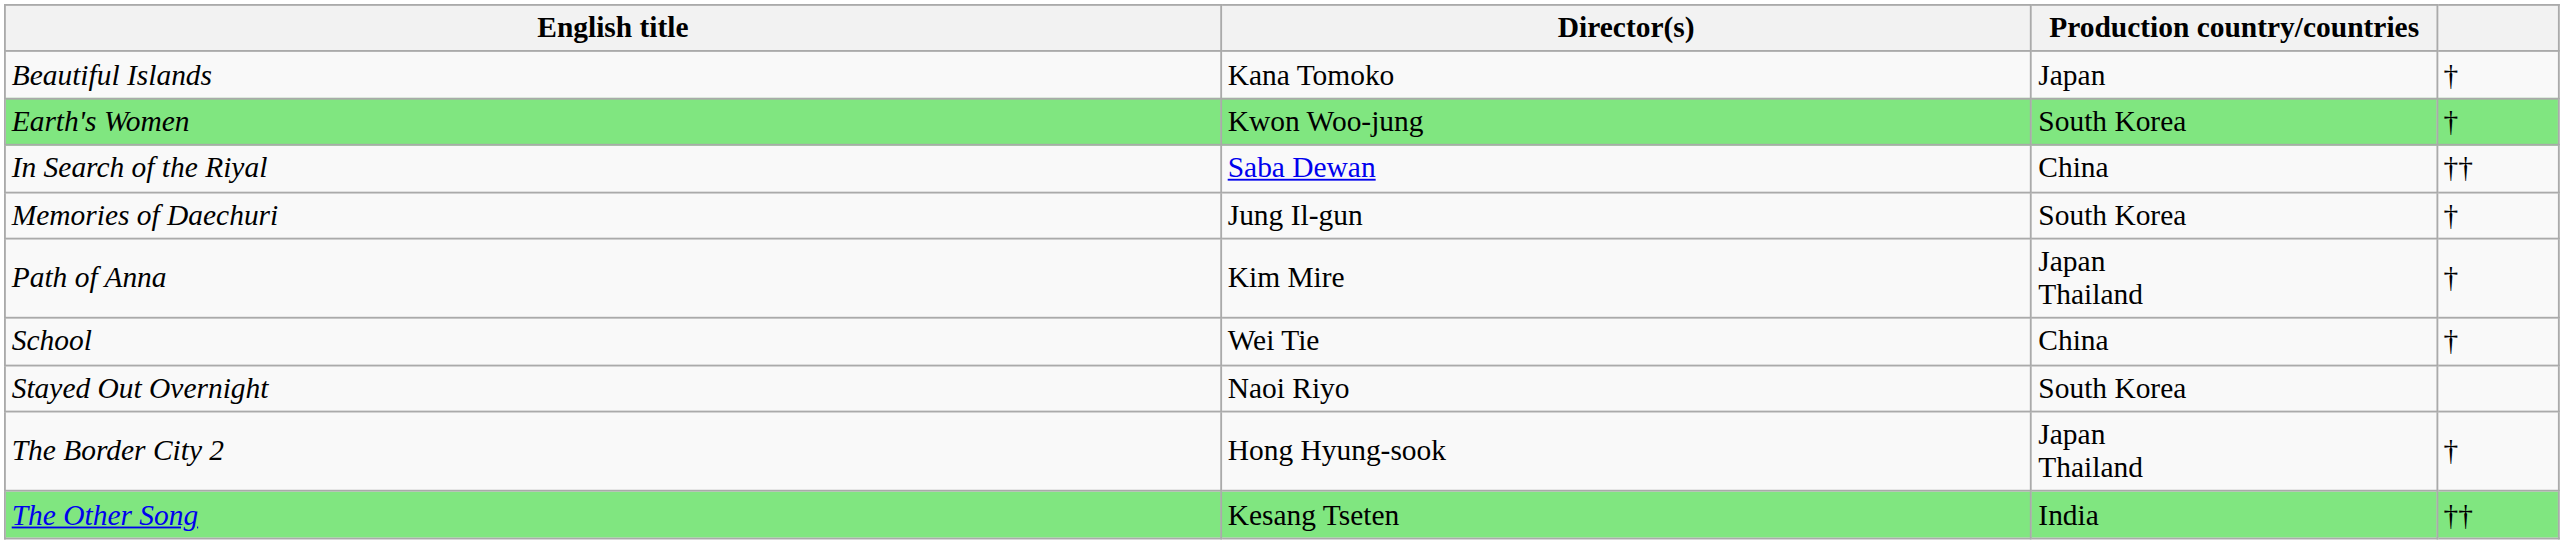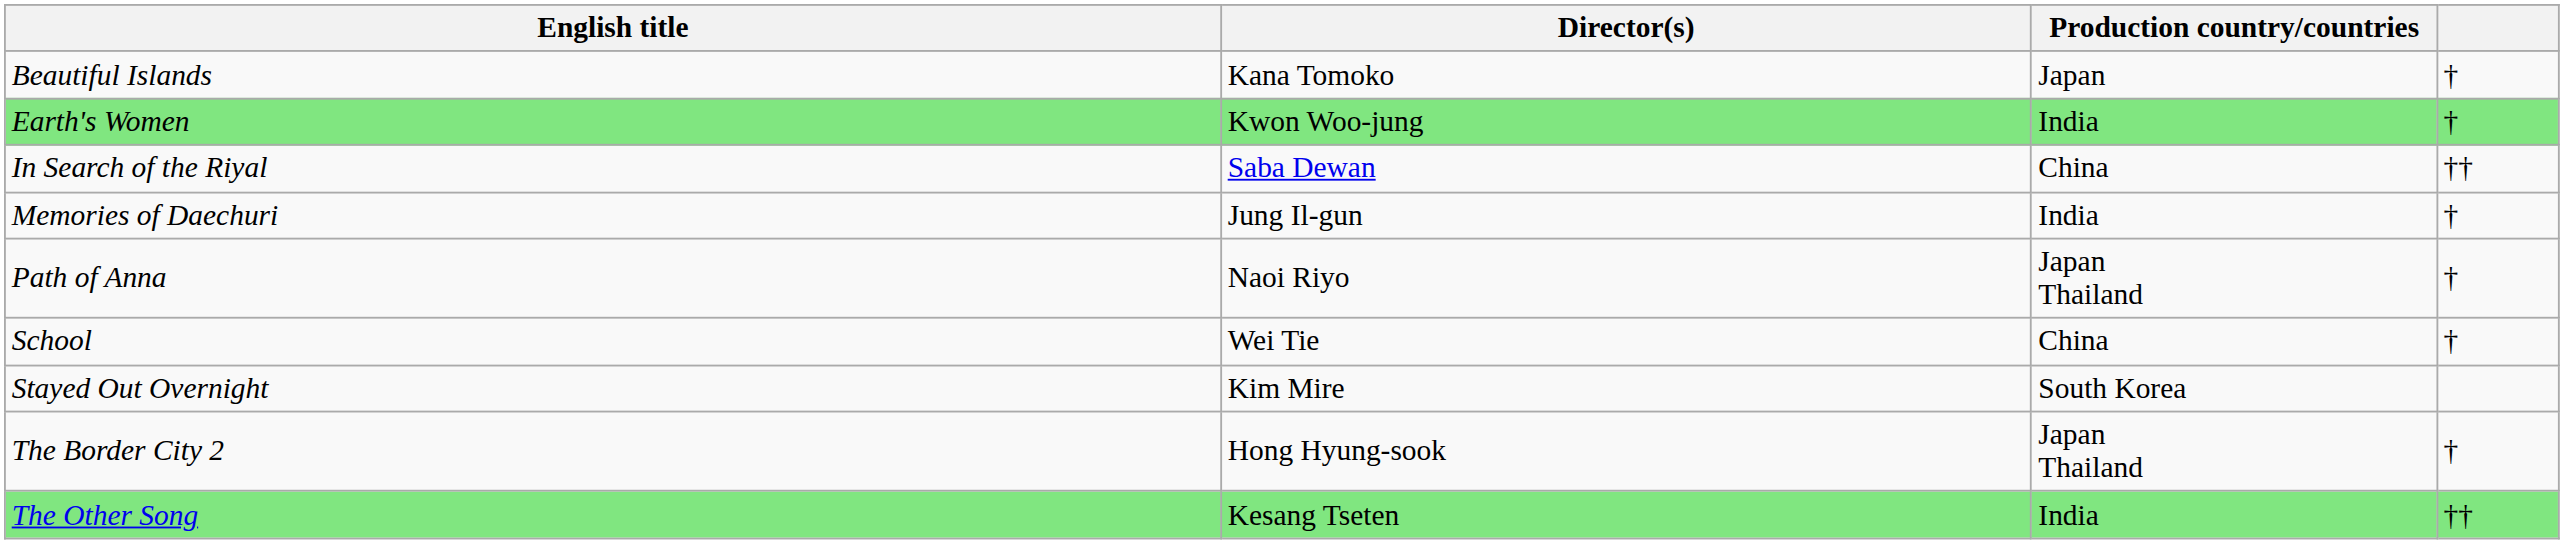Earth's Women | Production country/countries: South Korea -> India
Memories of Daechuri | Production country/countries: South Korea -> India
Path of Anna | Director(s): Kim Mire -> Naoi Riyo
Stayed Out Overnight | Director(s): Naoi Riyo -> Kim Mire
